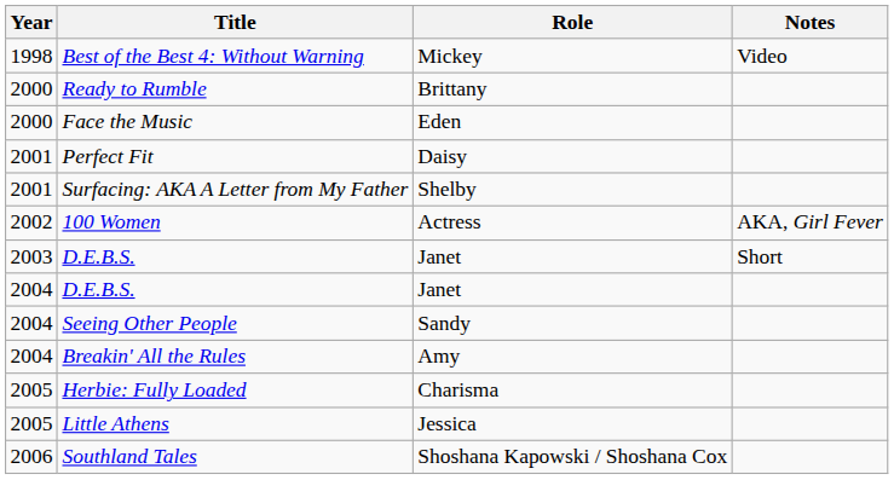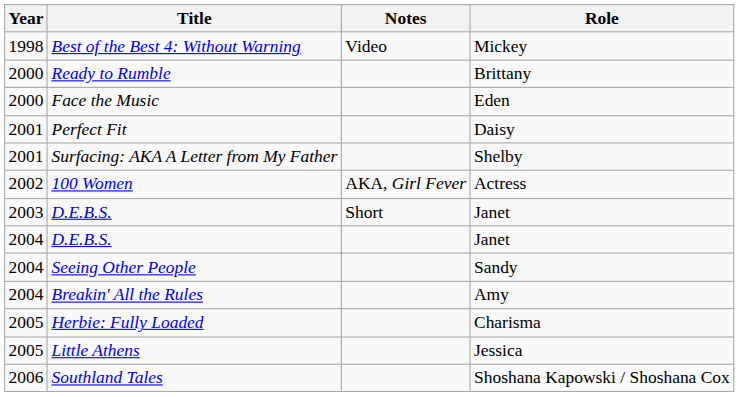columns swapped: Role <-> Notes
